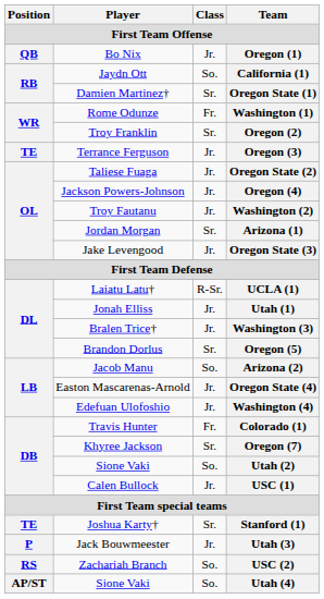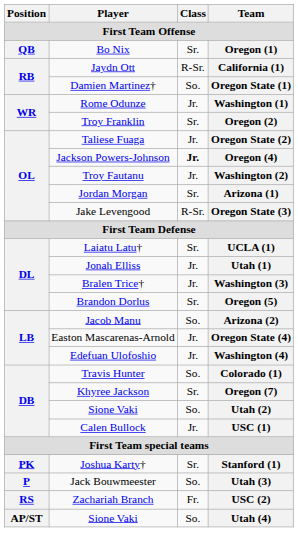Oregon (1) | Class: Jr. -> Sr.
California (1) | Class: So. -> R-Sr.
Oregon State (1) | Class: Sr. -> So.
Washington (1) | Class: Fr. -> Jr.
- row: TE | Terrance Ferguson | Jr. | Oregon (3)
Oregon (4) | Class: normal -> bold
Oregon State (3) | Class: Jr. -> R-Sr.
UCLA (1) | Class: R-Sr. -> Sr.
Colorado (1) | Class: Fr. -> So.
Stanford (1) | Position: TE -> PK
Utah (3) | Class: Jr. -> So.
USC (2) | Class: So. -> Fr.
